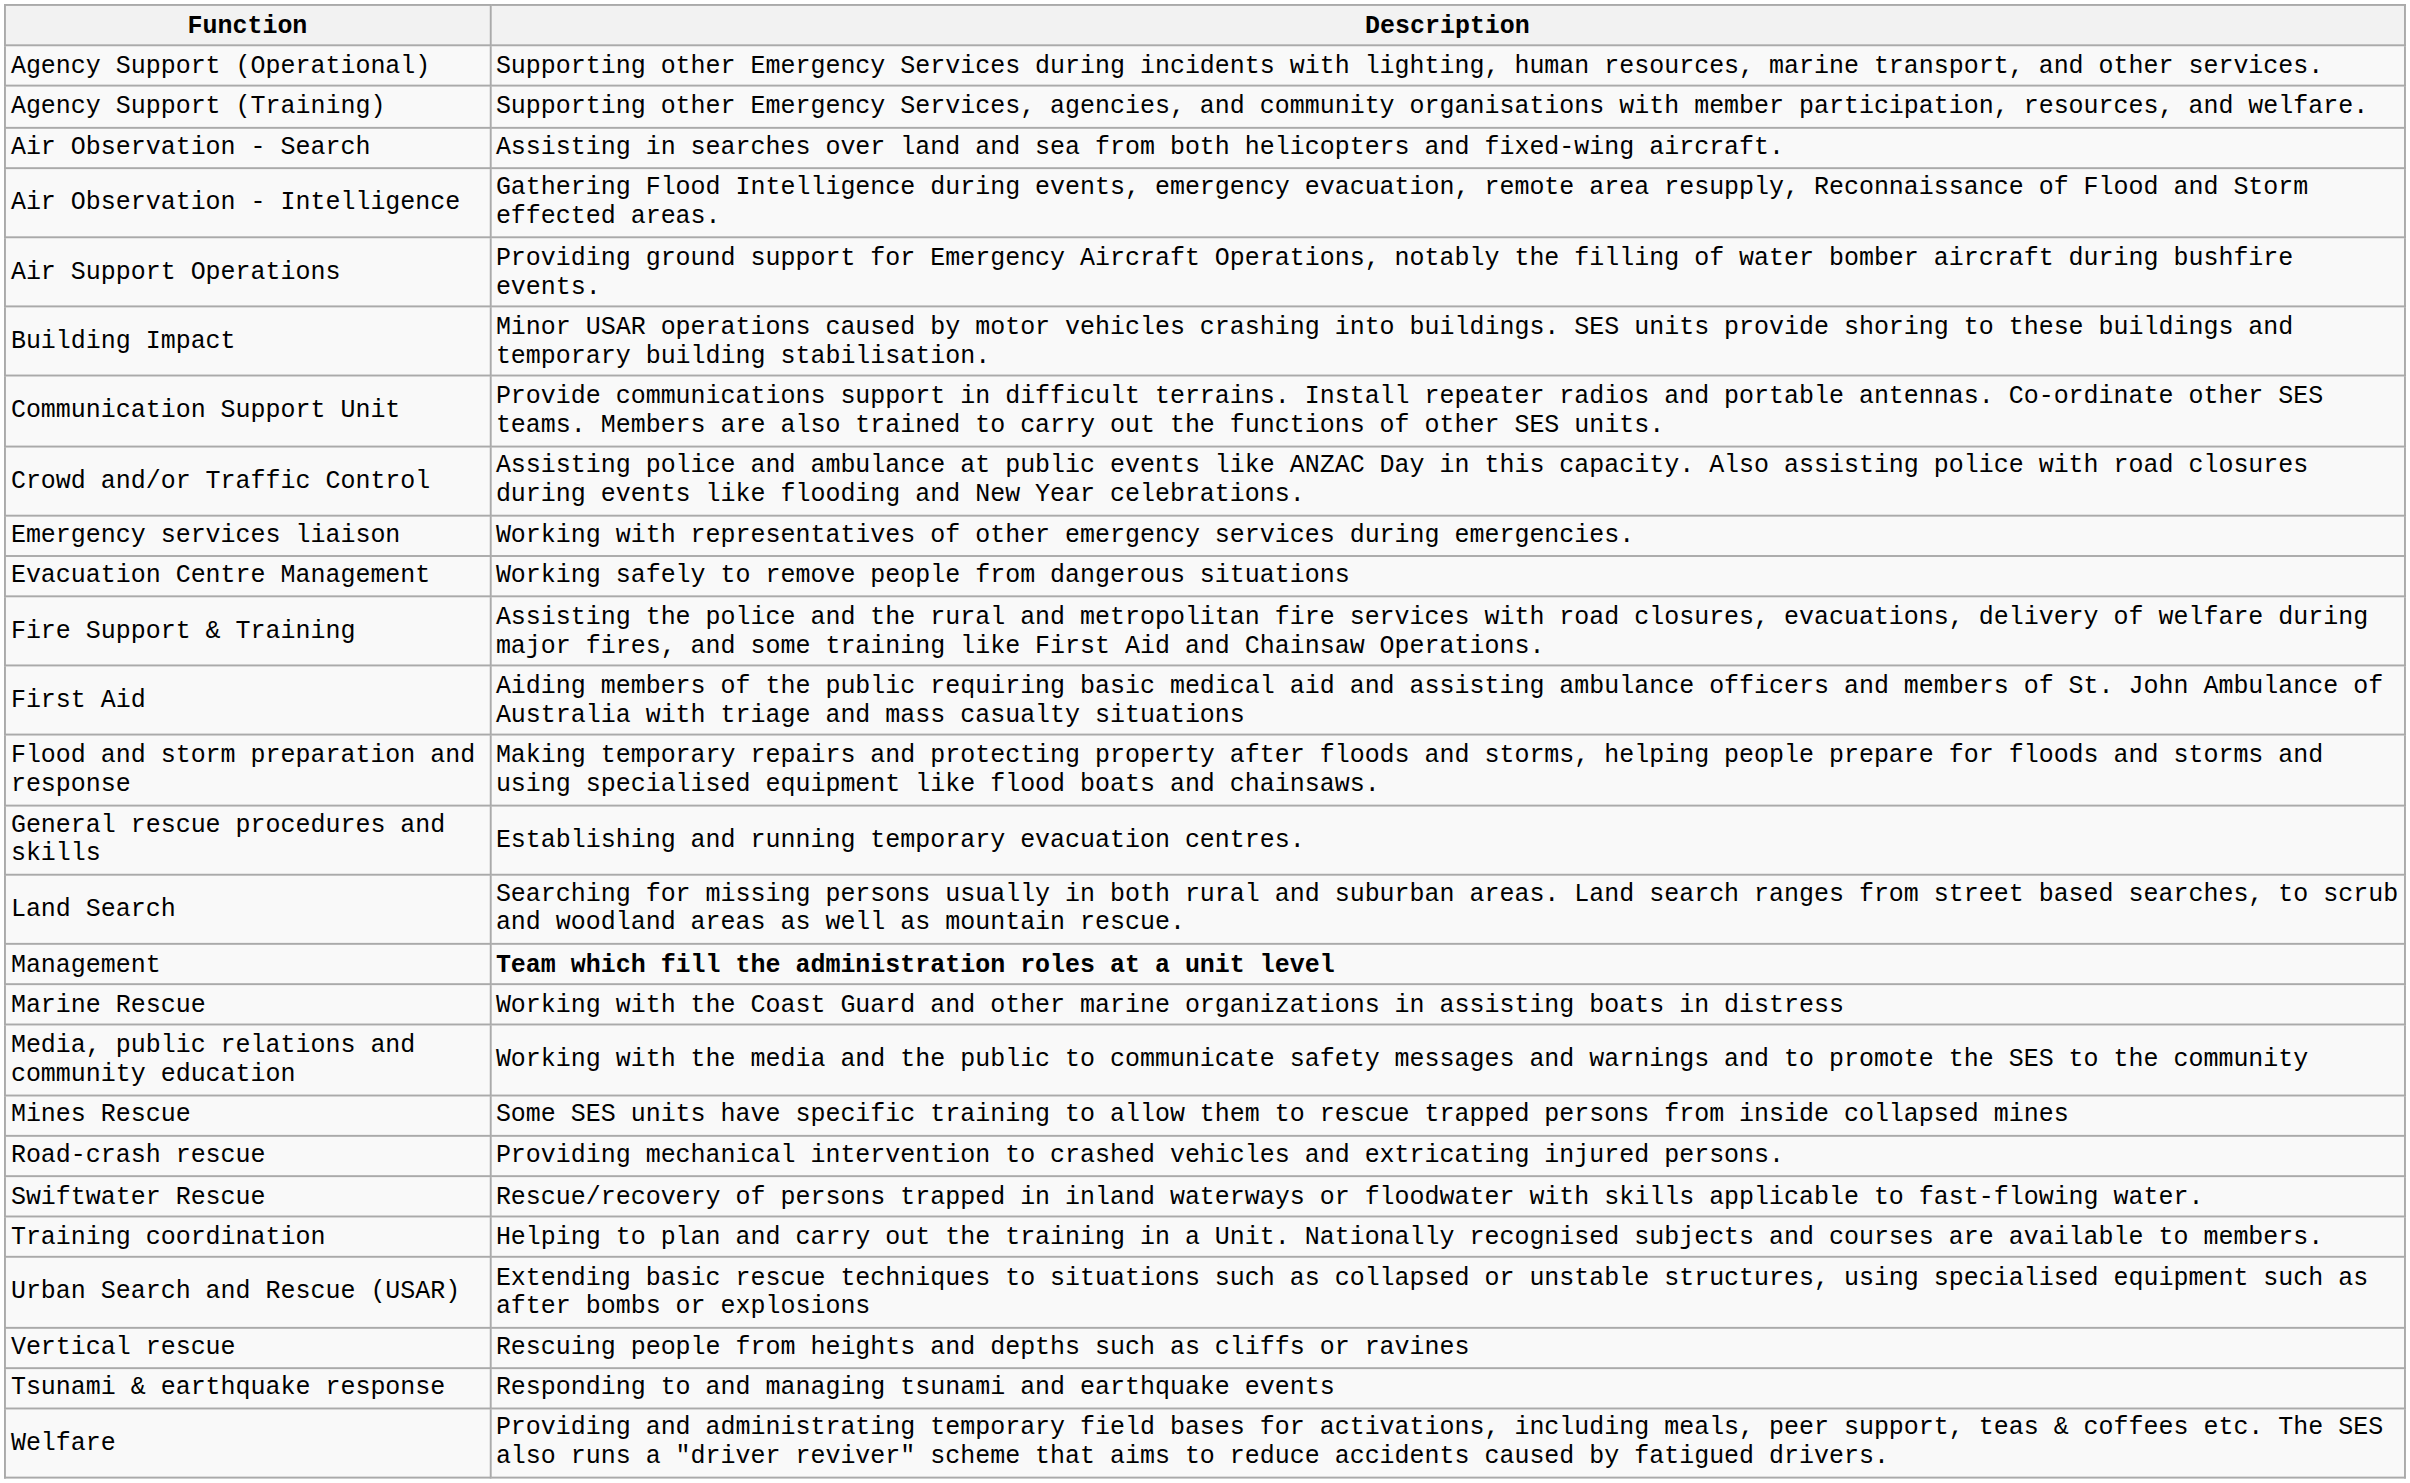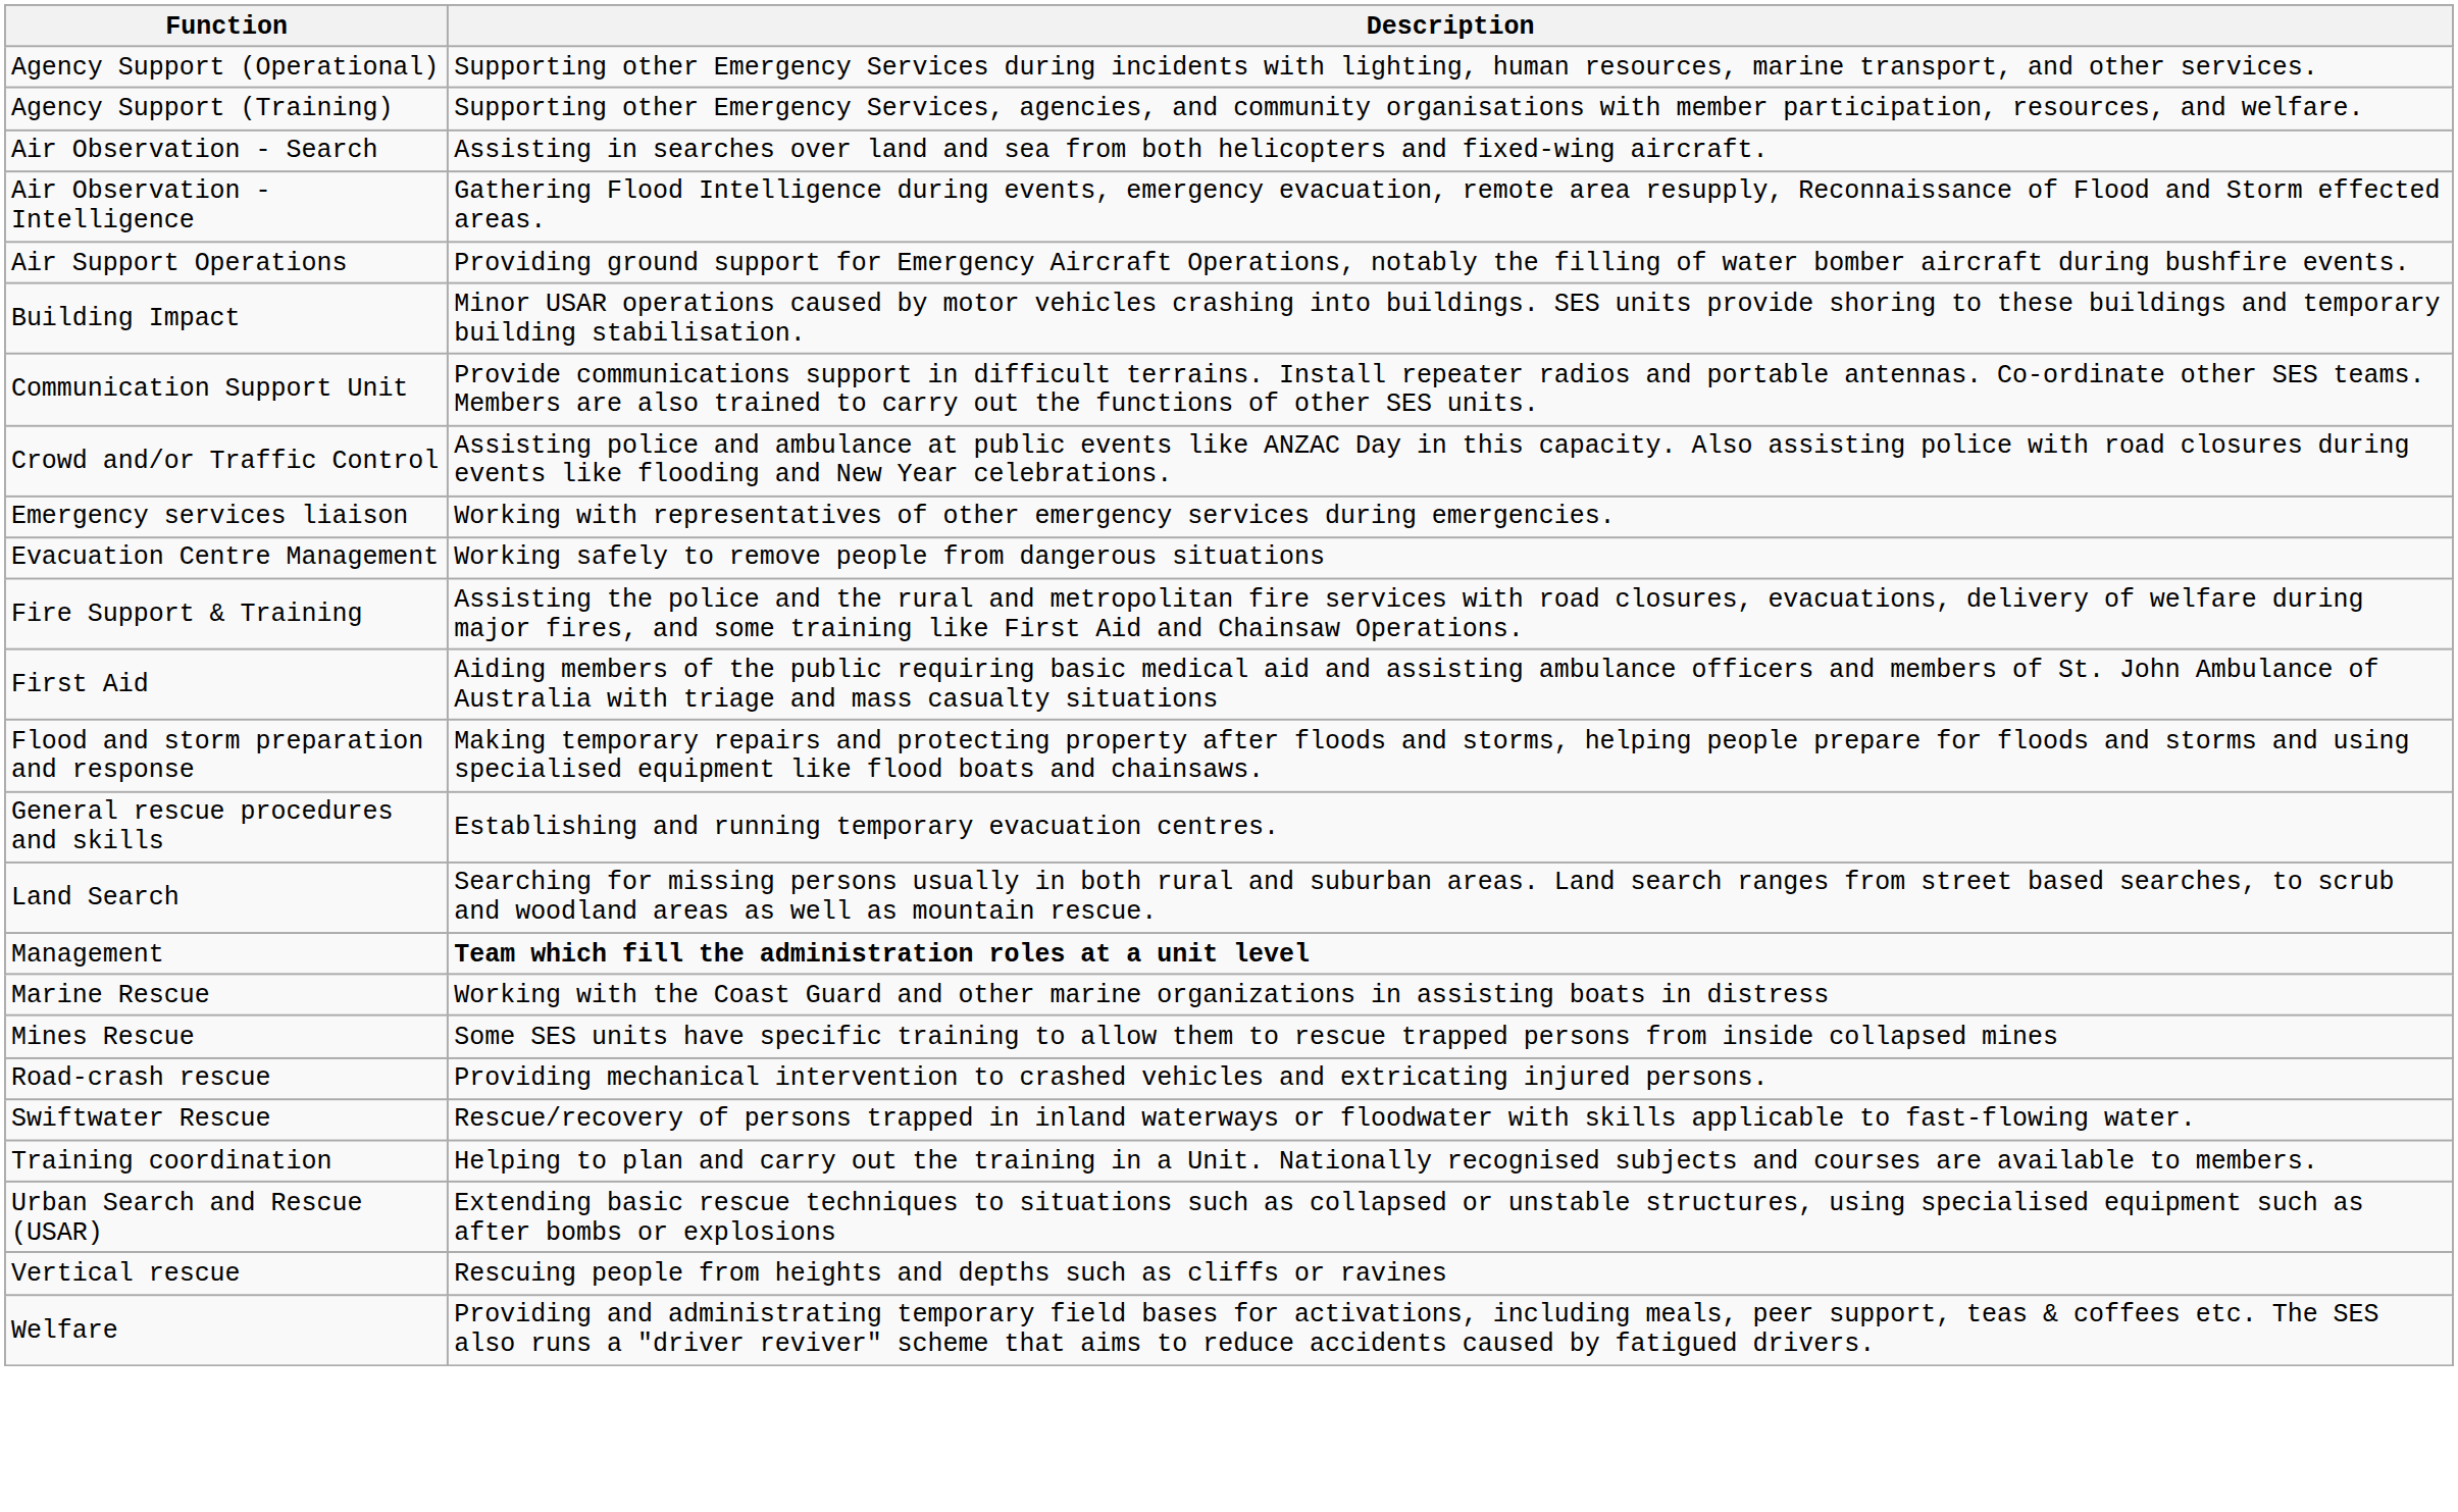- row: Media, public relations and community education | Working with the media and the public to communicate safety messages and warnings and to promote the SES to the community
- row: Tsunami & earthquake response | Responding to and managing tsunami and earthquake events
